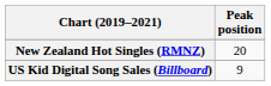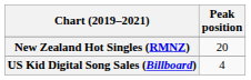US Kid Digital Song Sales (Billboard) | Peak position: 9 -> 4
